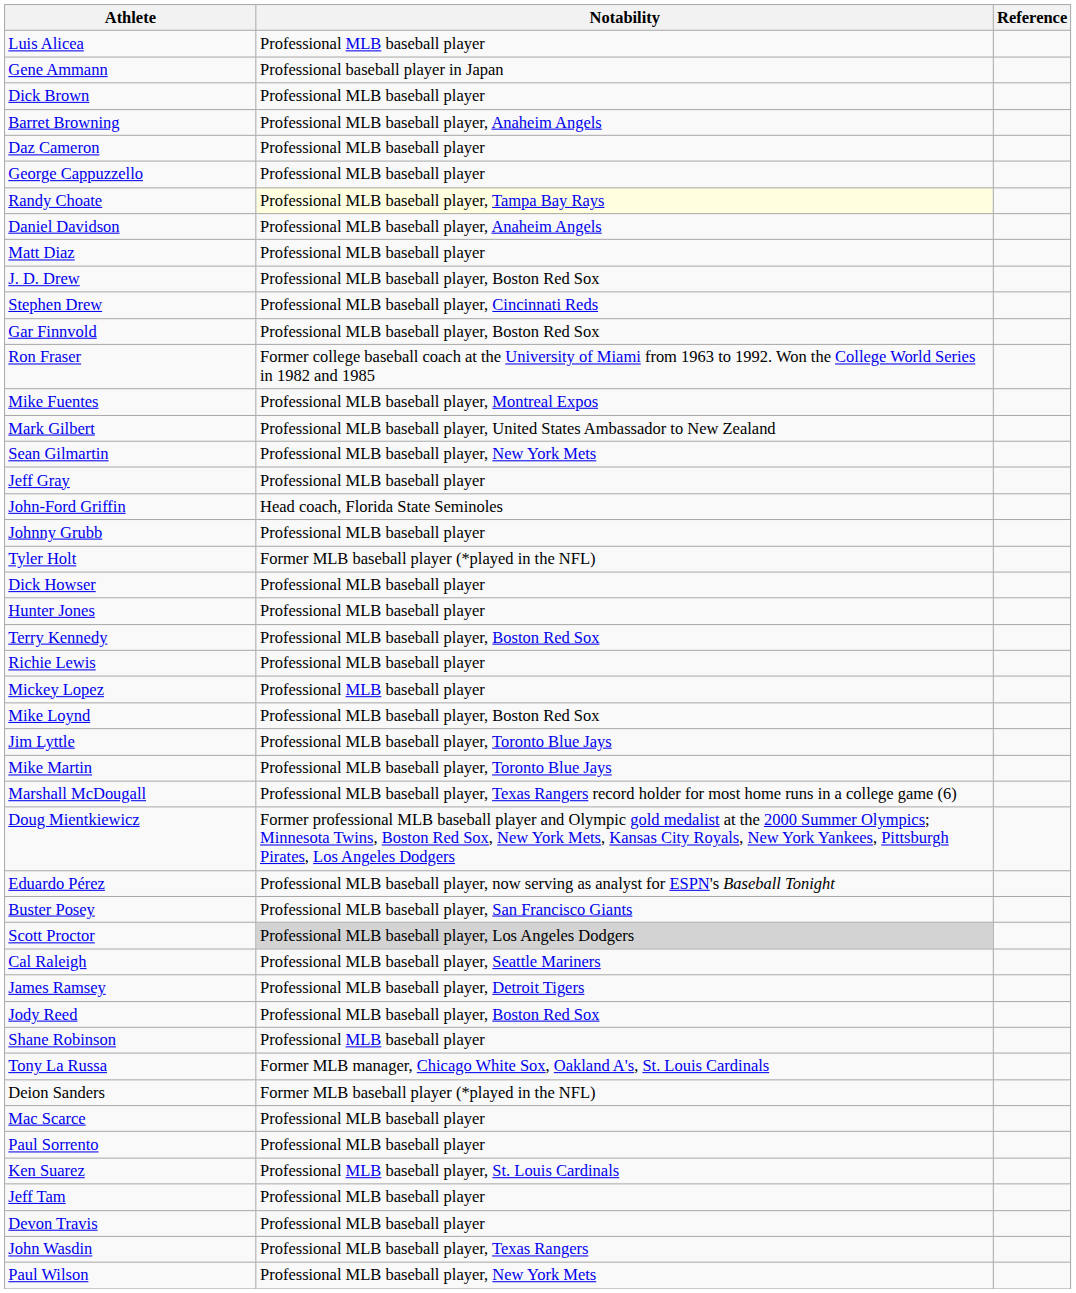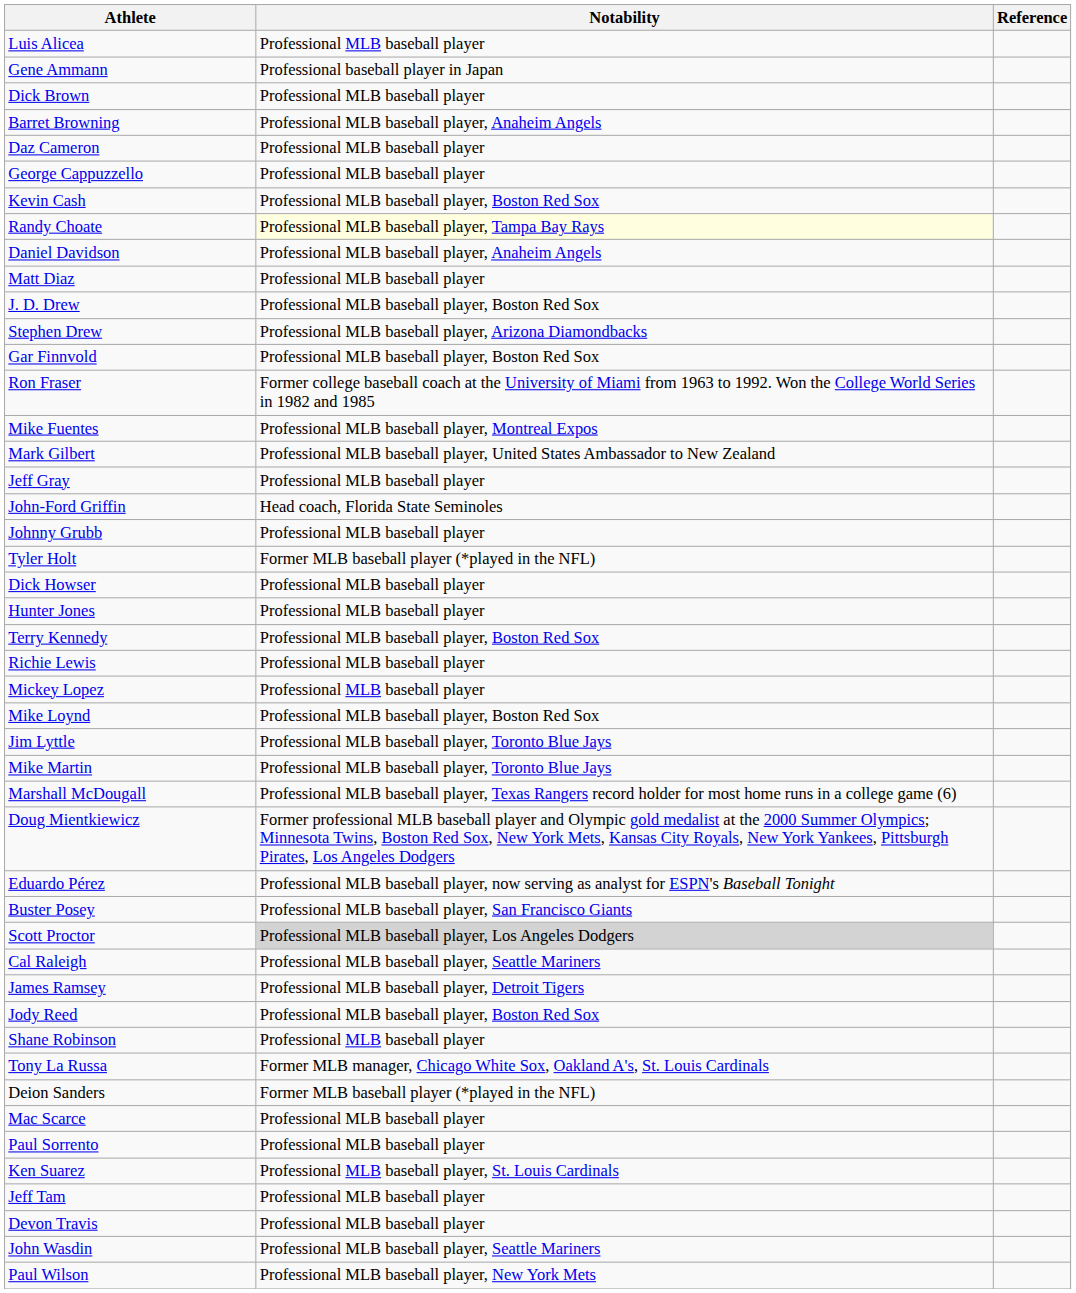+ row: Kevin Cash | Professional MLB baseball player, Boston Red Sox
Stephen Drew | Notability: Professional MLB baseball player, Cincinnati Reds -> Professional MLB baseball player, Arizona Diamondbacks
- row: Sean Gilmartin | Professional MLB baseball player, New York Mets
John Wasdin | Notability: Professional MLB baseball player, Texas Rangers -> Professional MLB baseball player, Seattle Mariners
